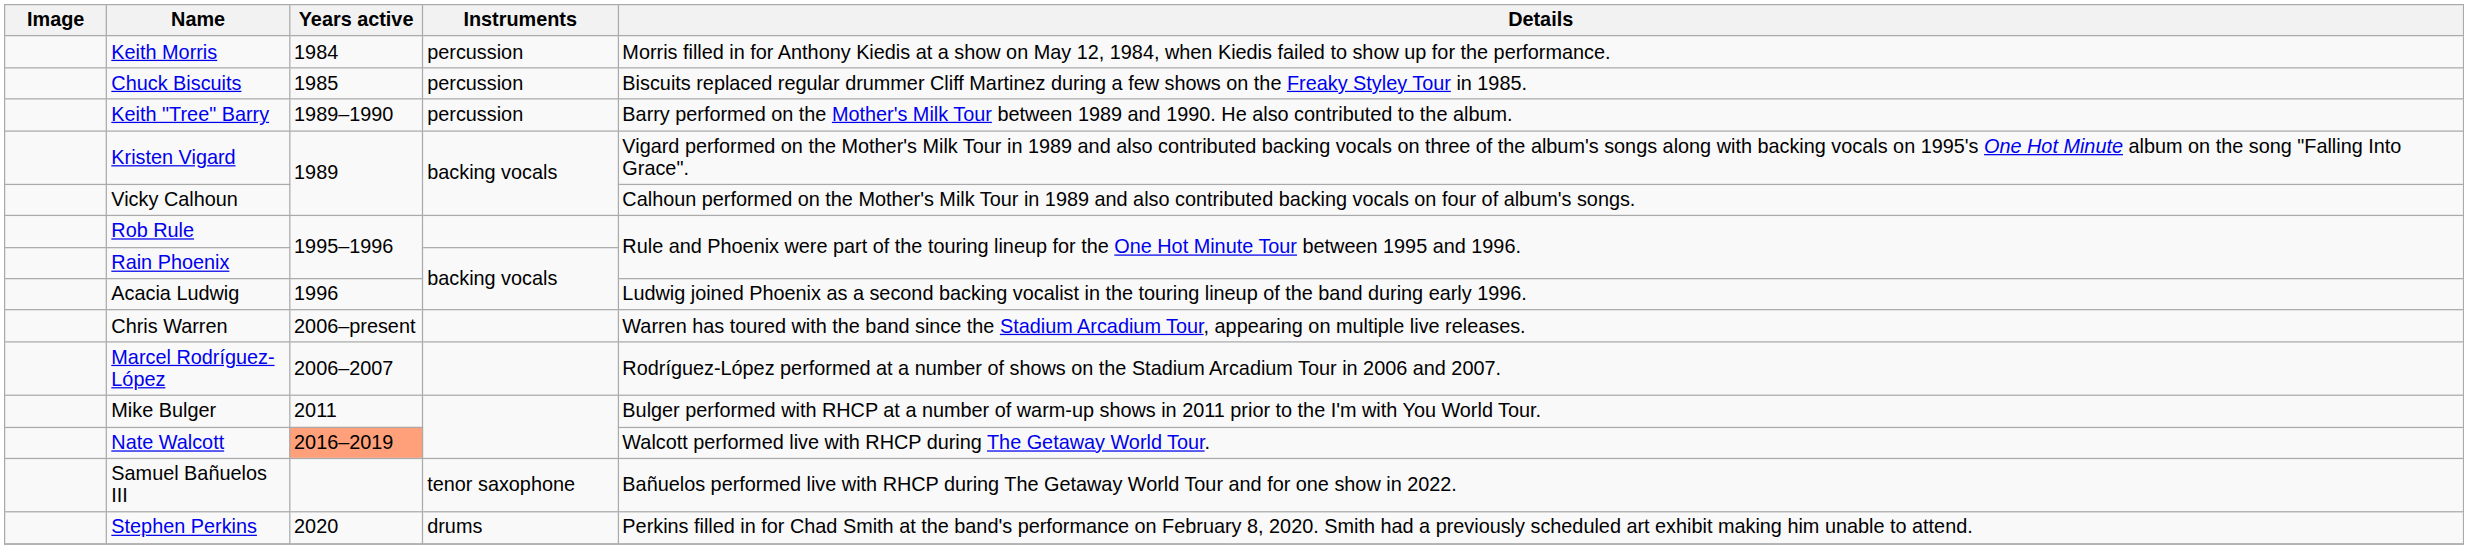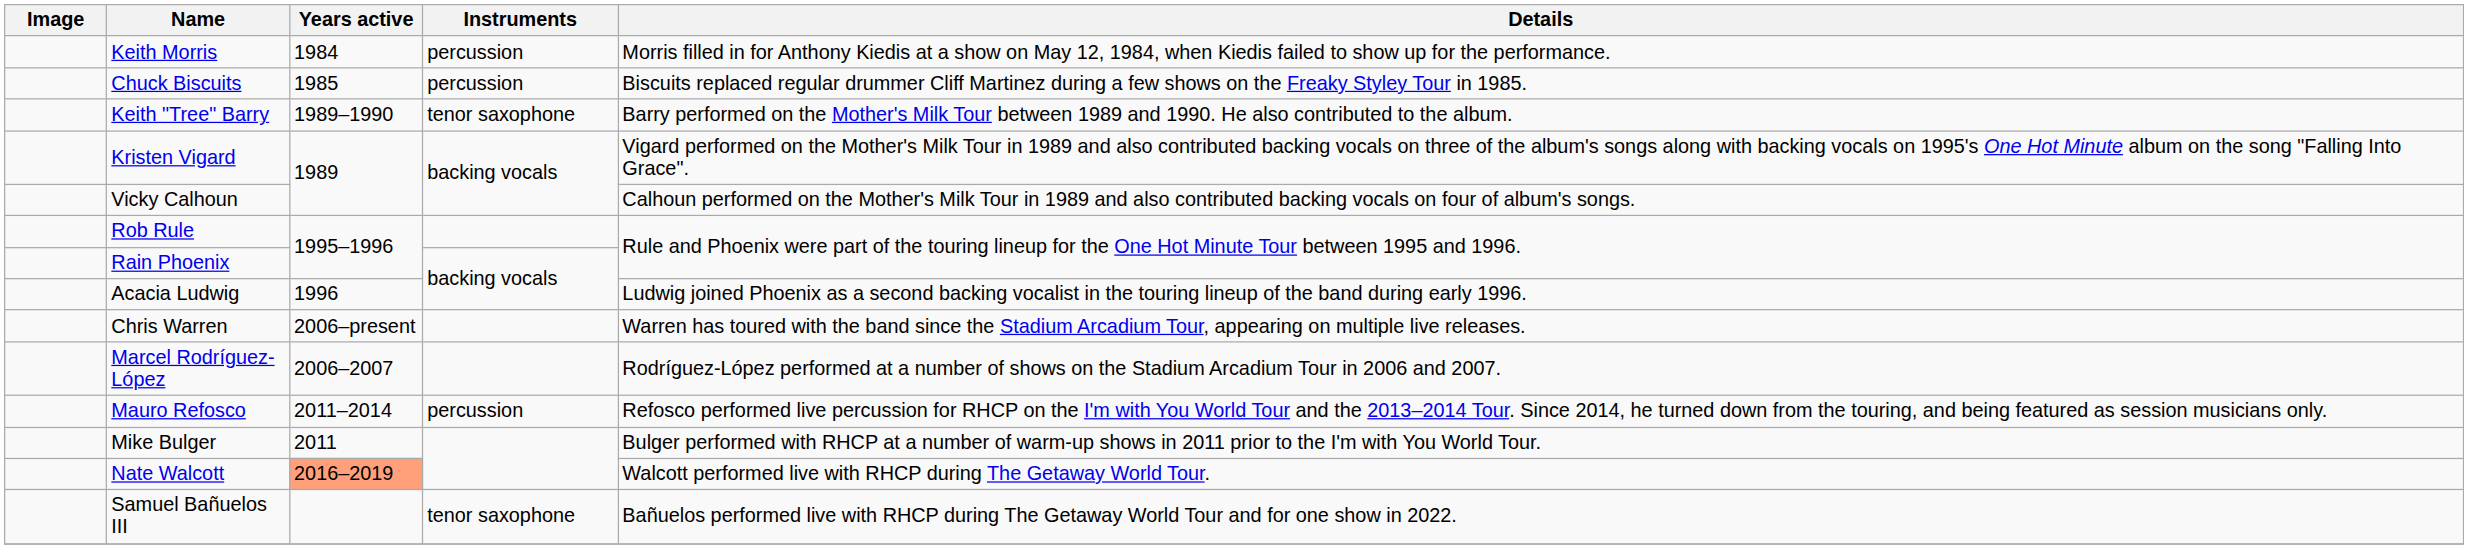Keith "Tree" Barry | Instruments: percussion -> tenor saxophone
+ row: Mauro Refosco | 2011–2014 | percussion | Refosco performed live percussion for RHCP on the I'm with You World Tour and the 2013–2014 Tour. Since 2014, he turned down from the touring, and being featured as session musicians only.
- row: Stephen Perkins | 2020 | drums | Perkins filled in for Chad Smith at the band's performance on February 8, 2020. Smith had a previously scheduled art exhibit making him unable to attend.
